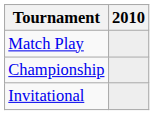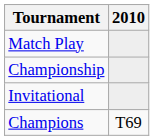+ row: Champions | T69
